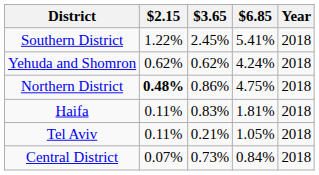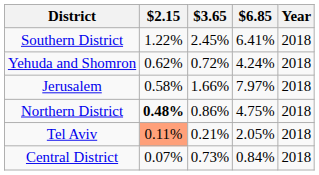Southern District | $6.85: 5.41% -> 6.41%
Yehuda and Shomron | $3.65: 0.62% -> 0.72%
+ row: Jerusalem | 0.58% | 1.66% | 7.97% | 2018
- row: Haifa | 0.11% | 0.83% | 1.81% | 2018
Tel Aviv | $2.15: no background -> lightsalmon background
Tel Aviv | $6.85: 1.05% -> 2.05%
